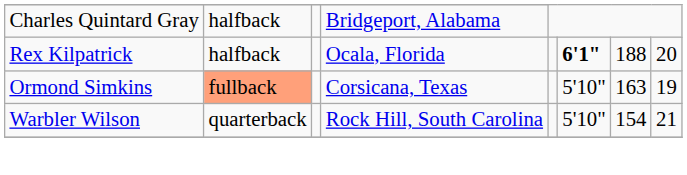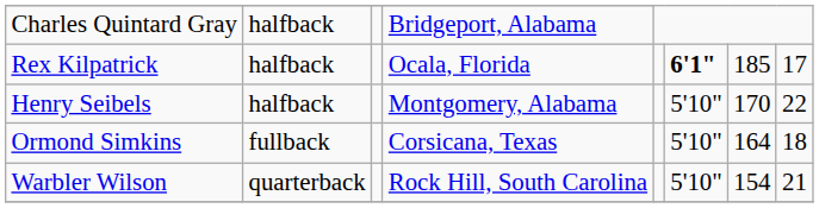Rex Kilpatrick | column 7: 188 -> 185
Rex Kilpatrick | column 8: 20 -> 17
+ row: Henry Seibels | halfback | Montgomery, Alabama | 5'10" | 170 | 22
Ormond Simkins | column 2: lightsalmon background -> no background
Ormond Simkins | column 7: 163 -> 164
Ormond Simkins | column 8: 19 -> 18
